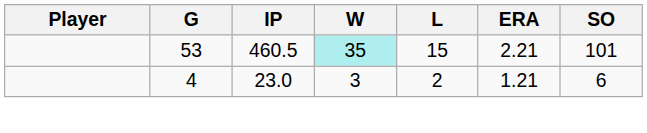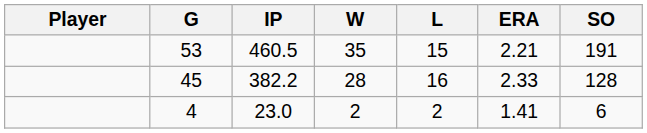53 | W: paleturquoise background -> no background
53 | SO: 101 -> 191
+ row: 45 | 382.2 | 28 | 16 | 2.33 | 128
4 | W: 3 -> 2
4 | ERA: 1.21 -> 1.41
